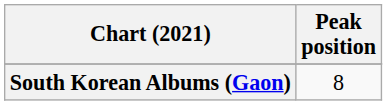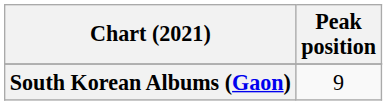South Korean Albums (Gaon) | Peak position: 8 -> 9
